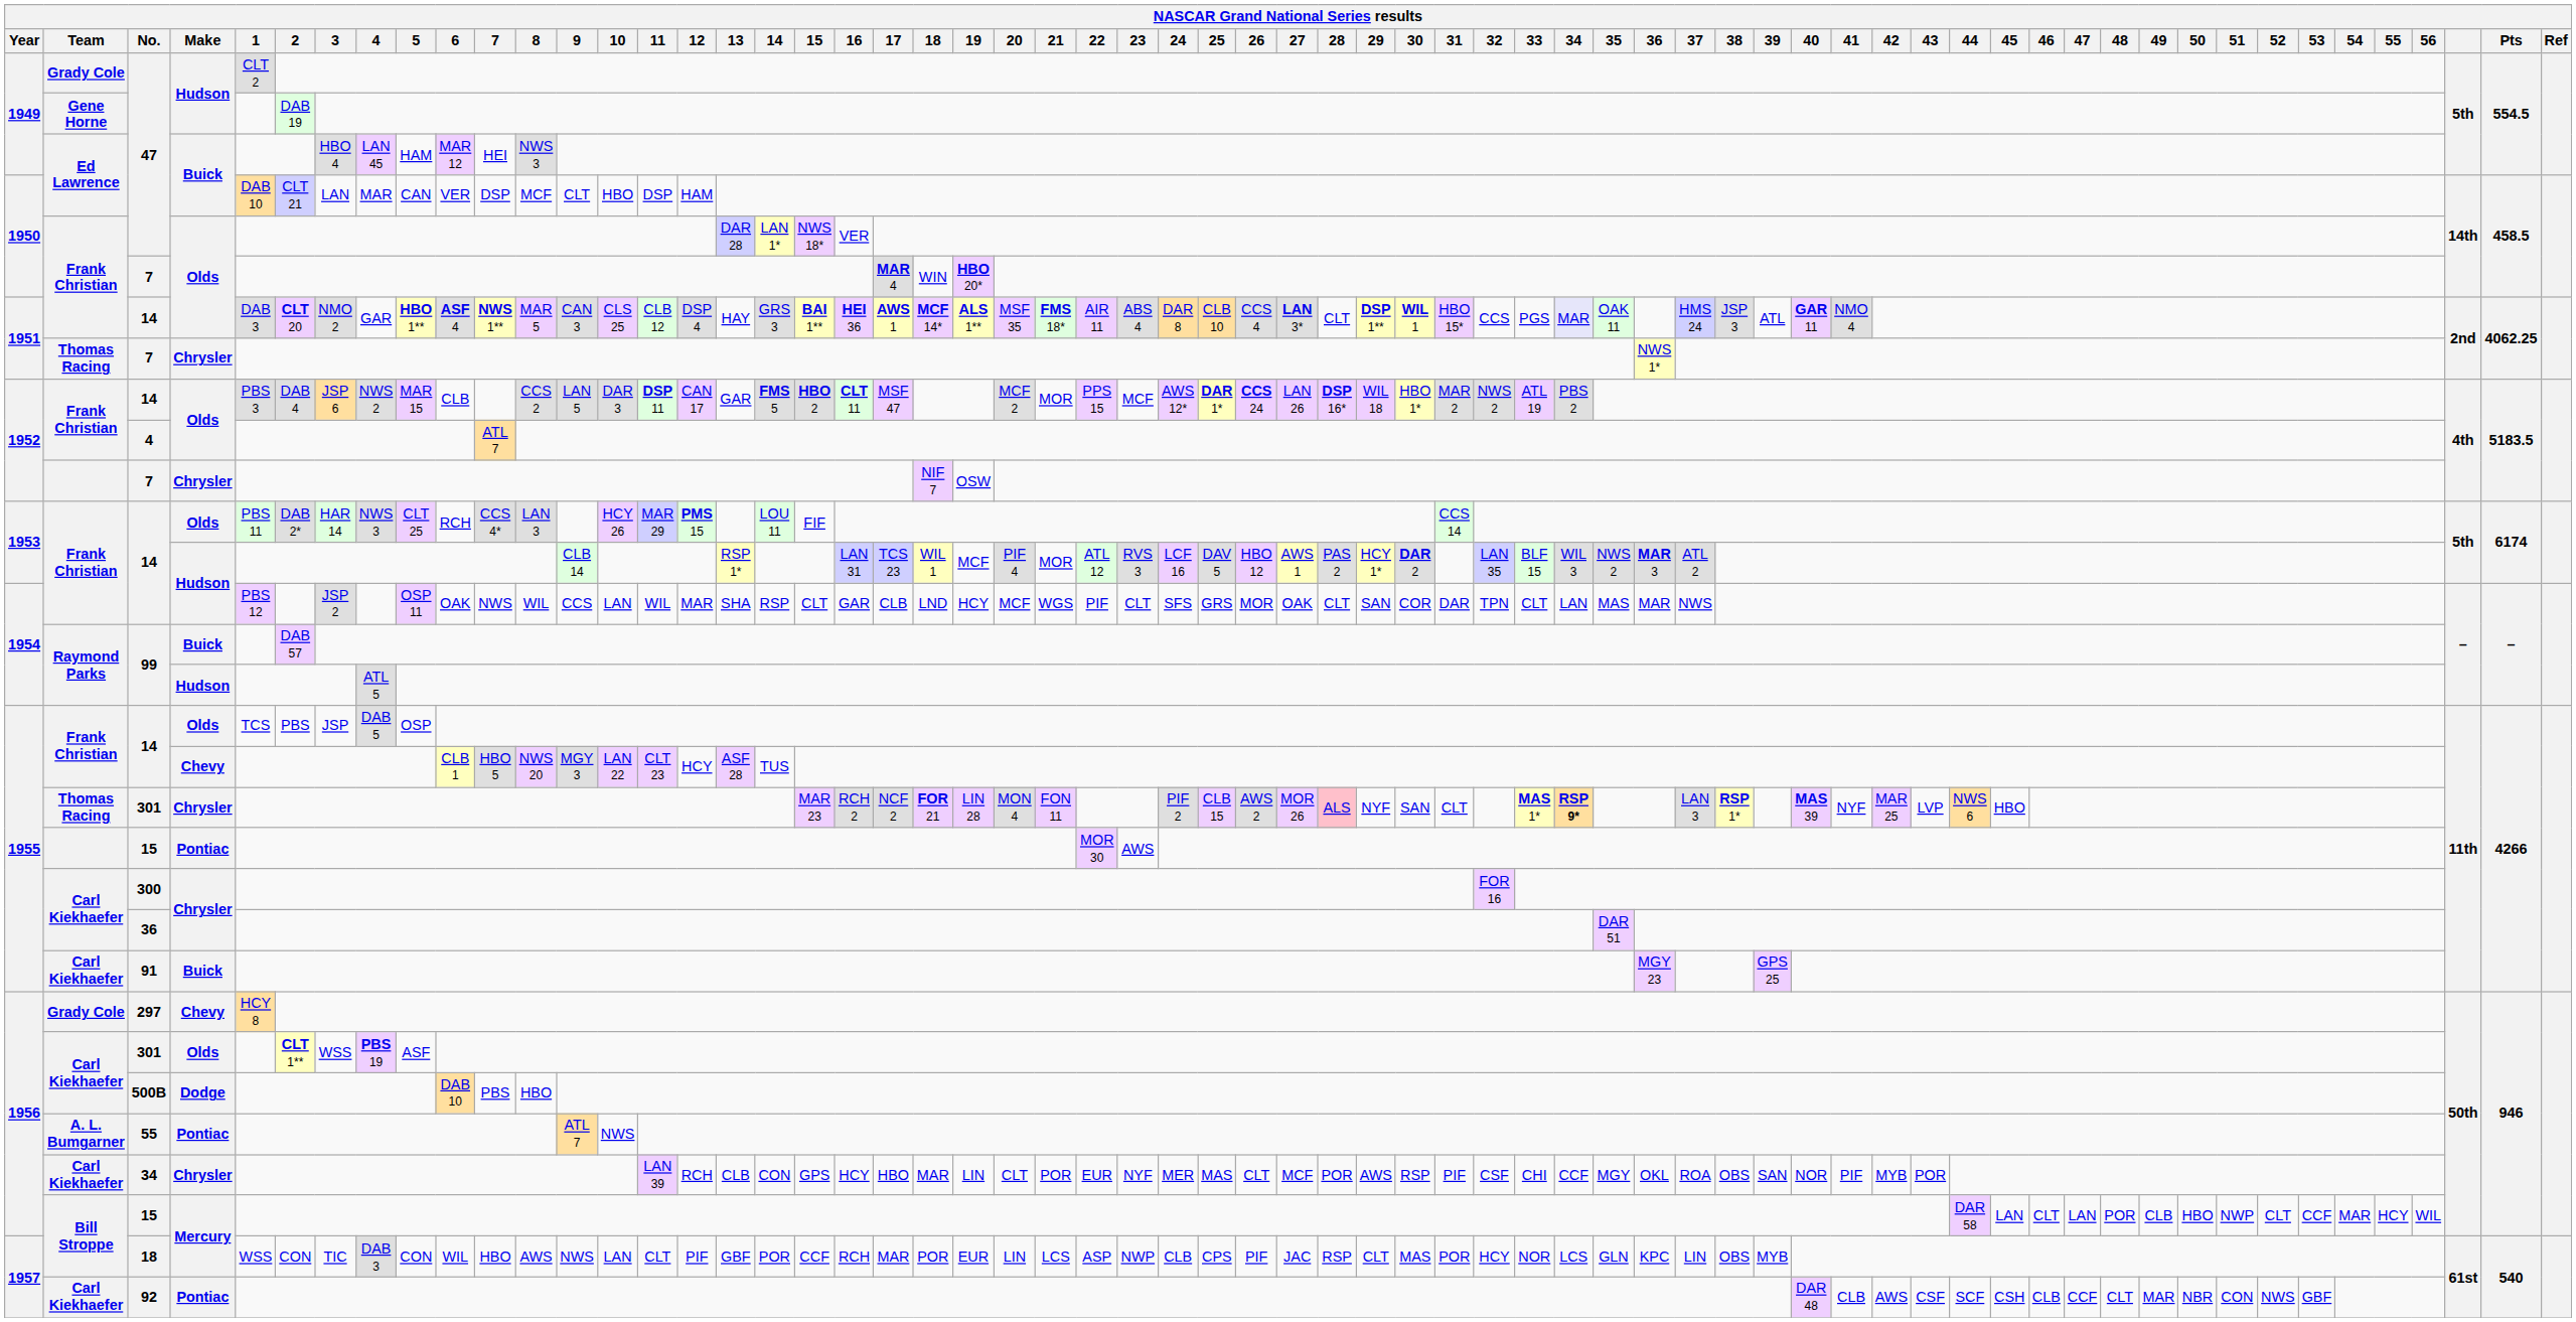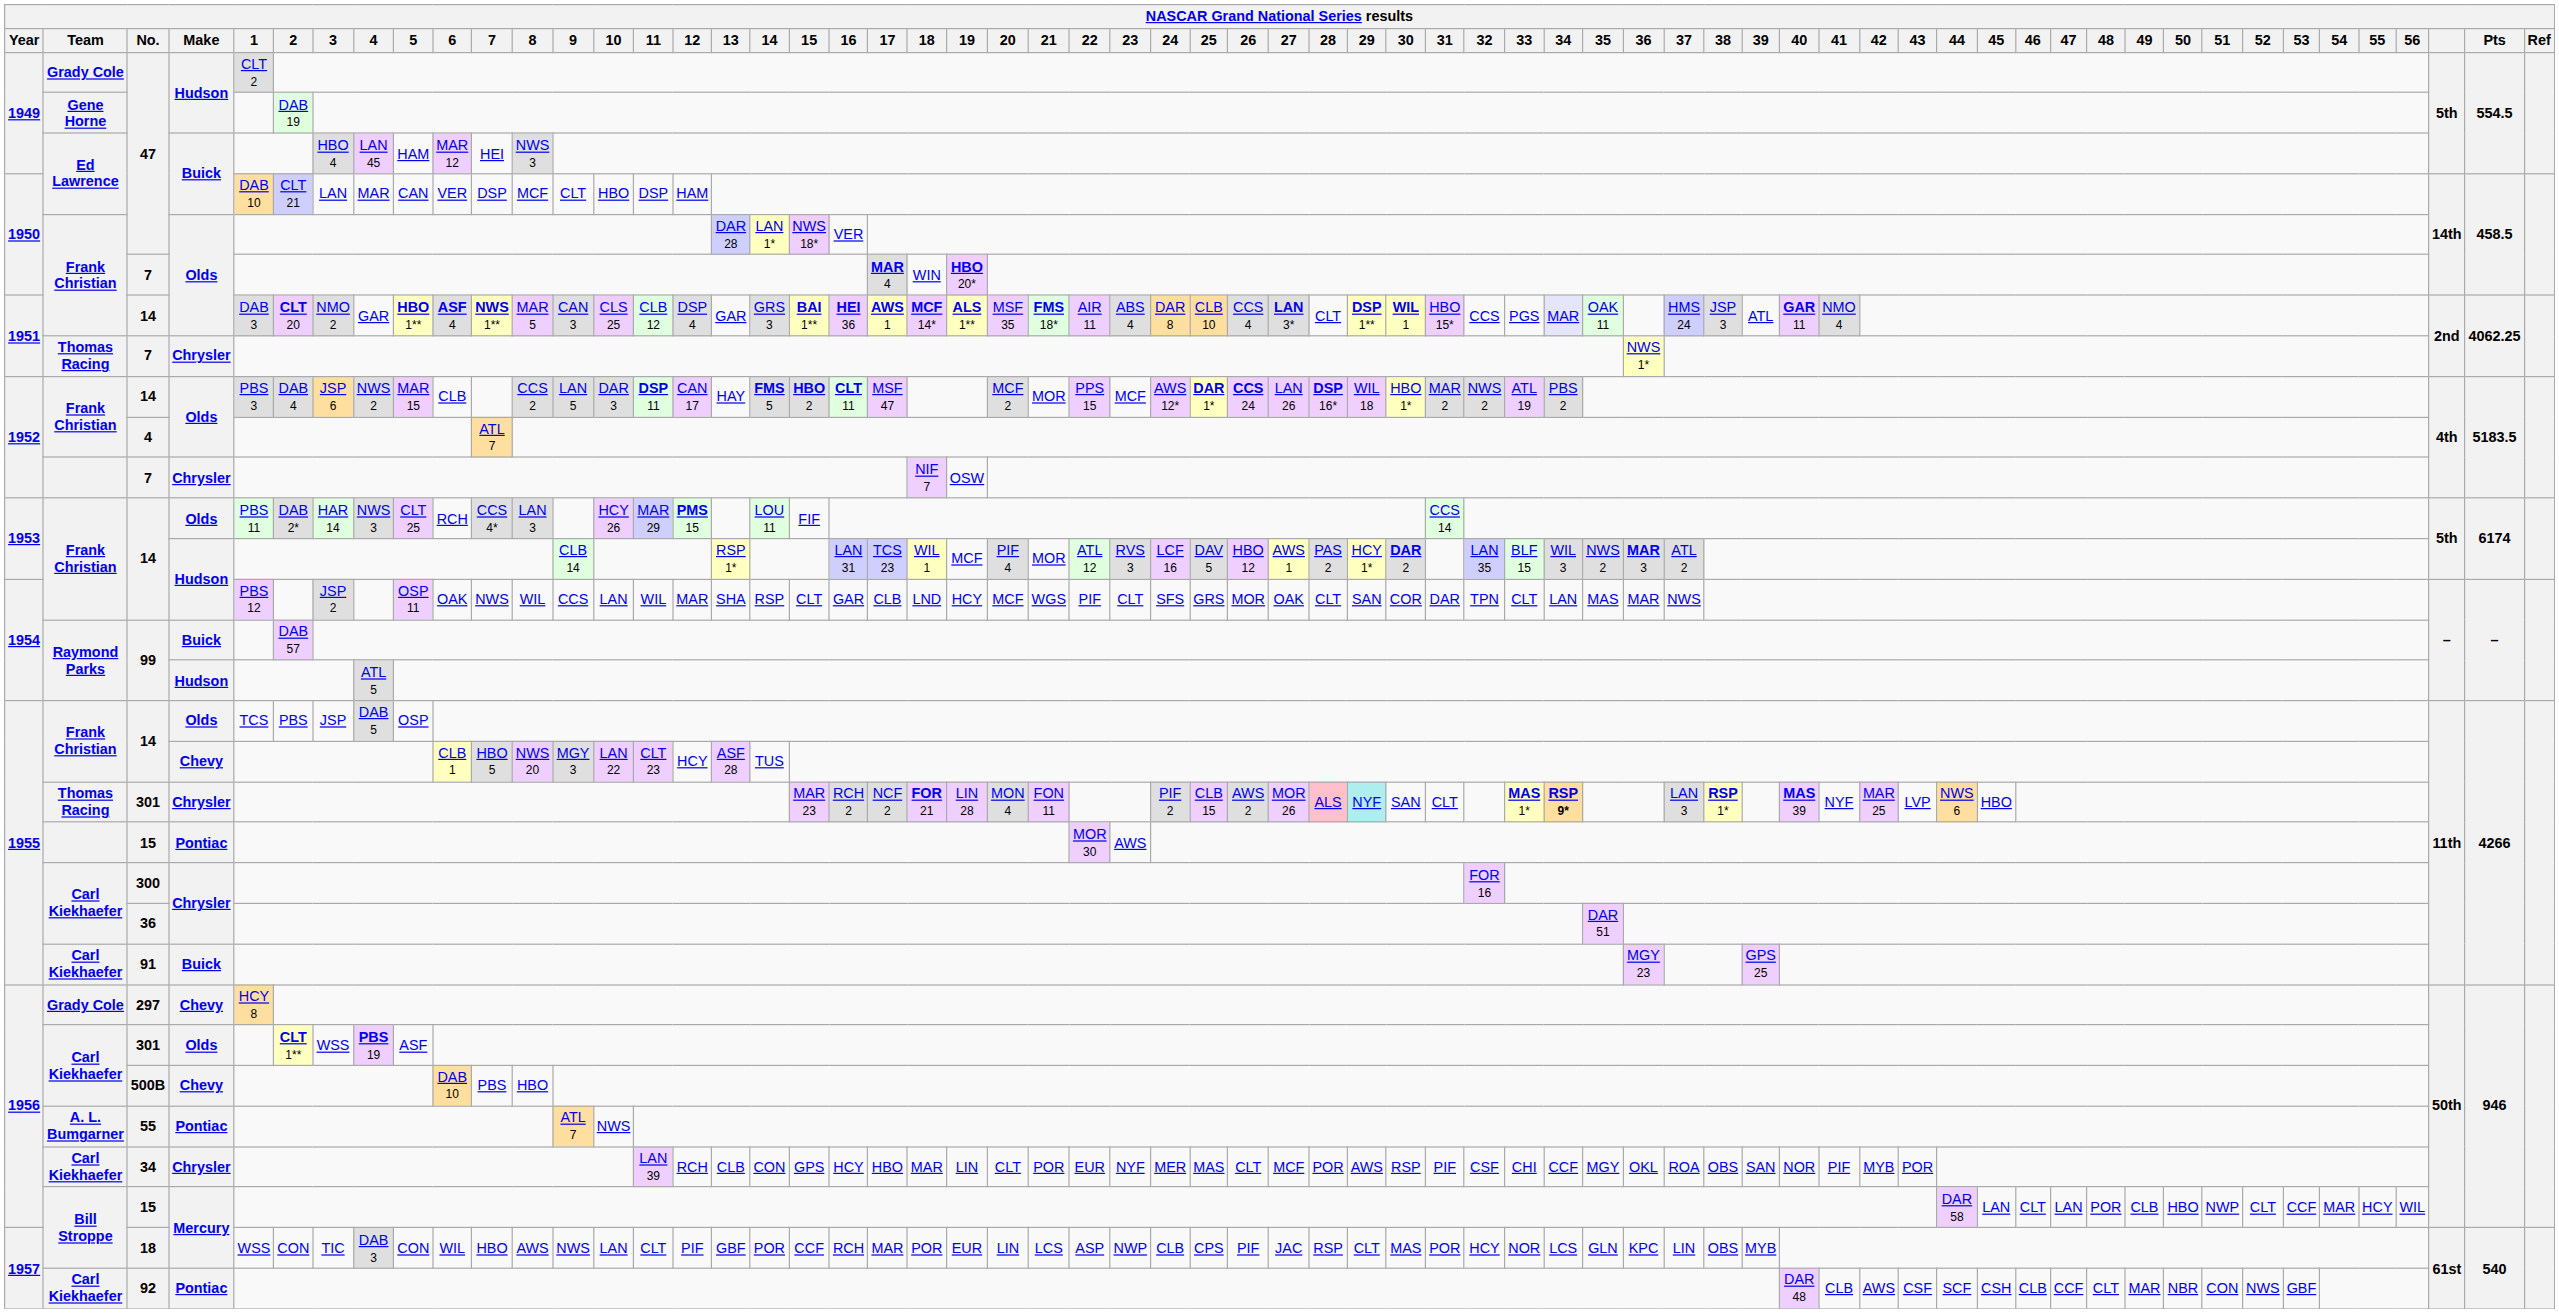1951 / 14 | 13: HAY -> GAR
1952 / 14 | 13: GAR -> HAY
1955 / 301 | 29: no background -> paleturquoise background
500B | Make: Dodge -> Chevy
